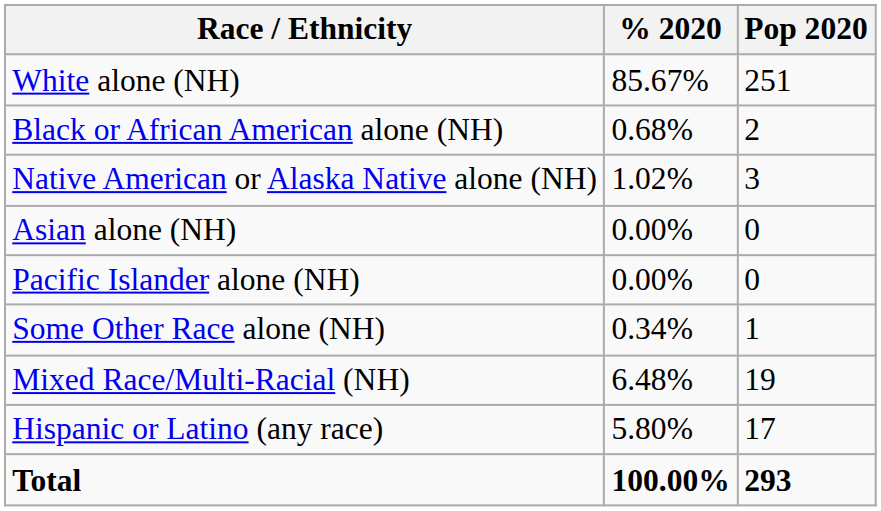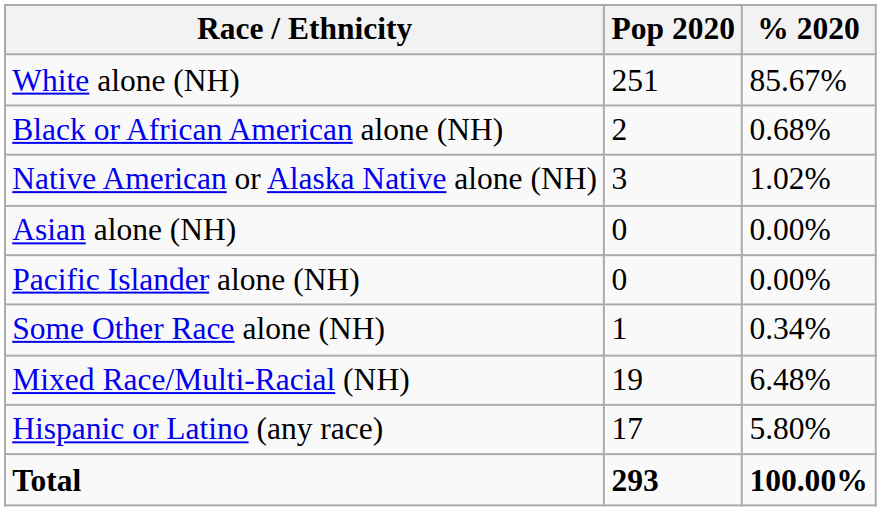columns swapped: Pop 2020 <-> % 2020
